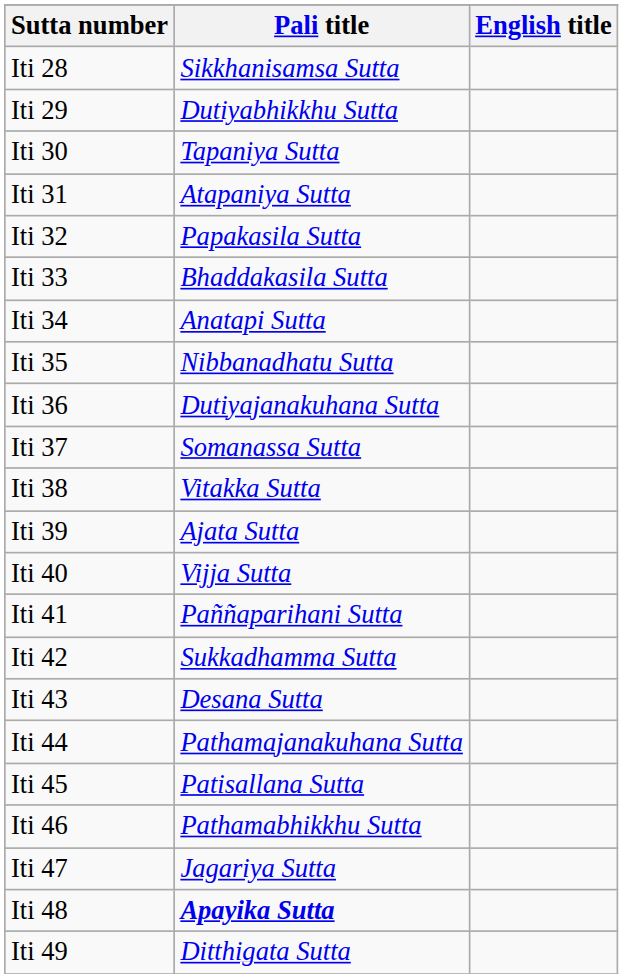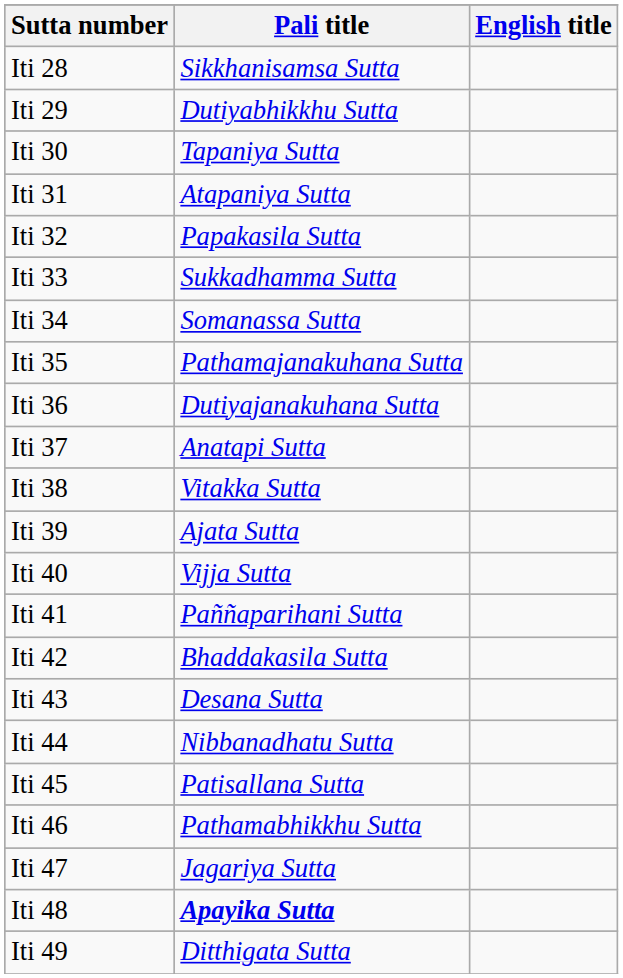Iti 33 | Pali title: Bhaddakasila Sutta -> Sukkadhamma Sutta
Iti 34 | Pali title: Anatapi Sutta -> Somanassa Sutta
Iti 35 | Pali title: Nibbanadhatu Sutta -> Pathamajanakuhana Sutta
Iti 37 | Pali title: Somanassa Sutta -> Anatapi Sutta
Iti 42 | Pali title: Sukkadhamma Sutta -> Bhaddakasila Sutta
Iti 44 | Pali title: Pathamajanakuhana Sutta -> Nibbanadhatu Sutta
